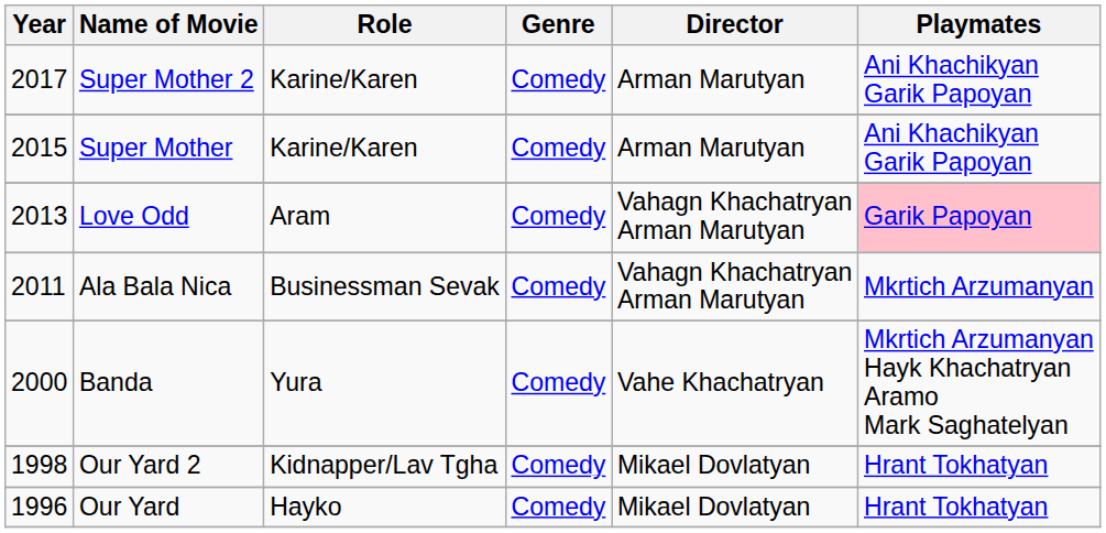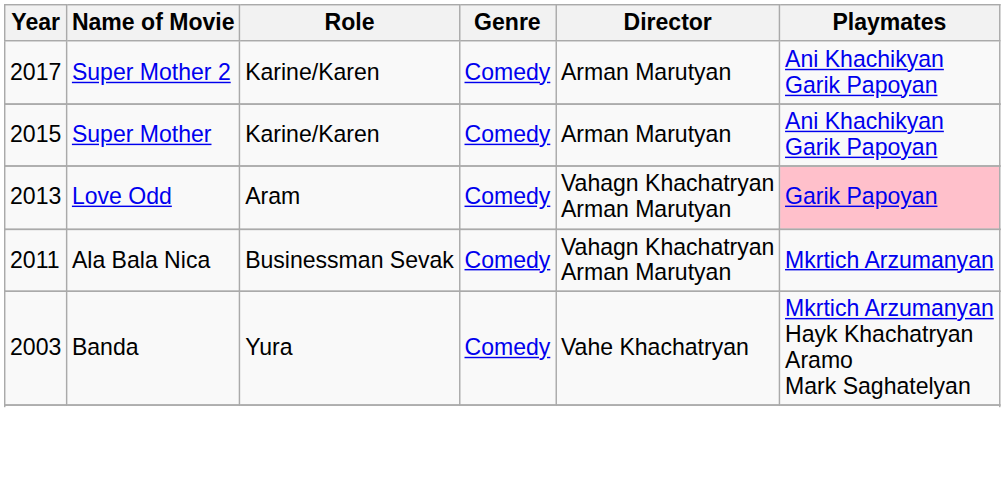Banda | Year: 2000 -> 2003
- row: 1998 | Our Yard 2 | Kidnapper/Lav Tgha | Comedy | Mikael Dovlatyan | Hrant Tokhatyan
- row: 1996 | Our Yard | Hayko | Comedy | Mikael Dovlatyan | Hrant Tokhatyan
